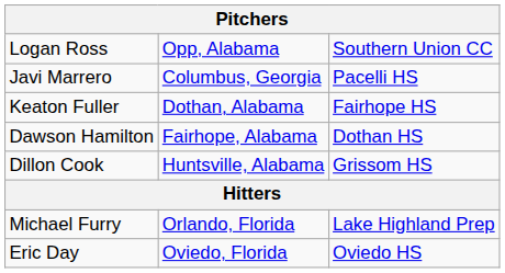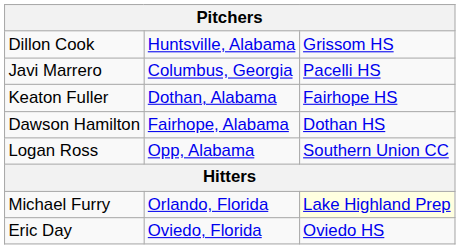rows swapped: Dillon Cook <-> Logan Ross
Michael Furry | column 3: no background -> lightyellow background
